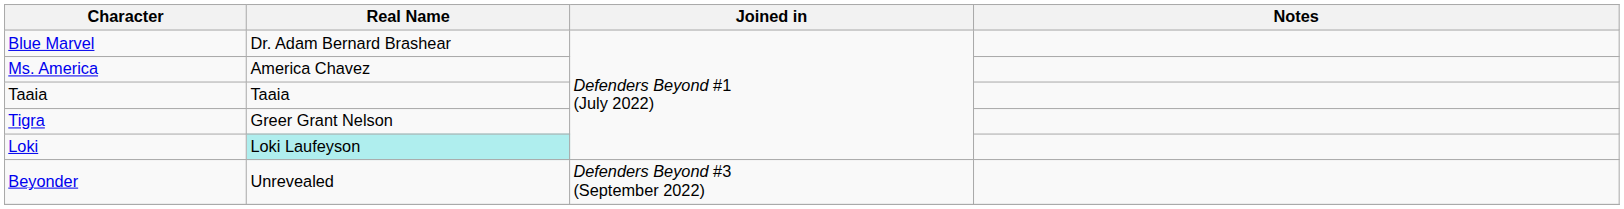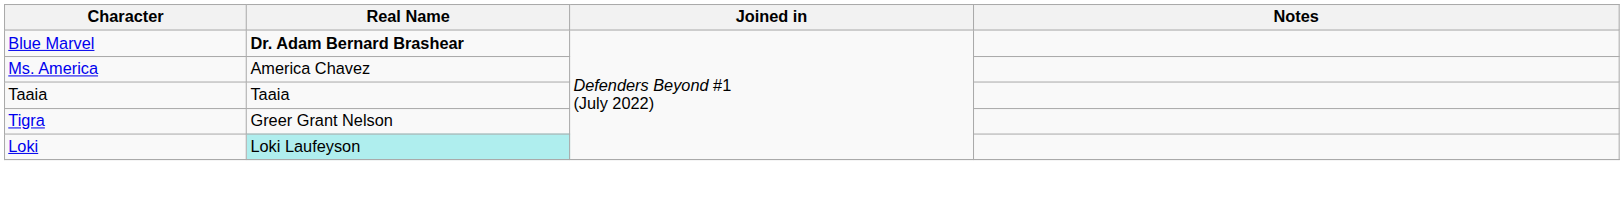Blue Marvel | Real Name: normal -> bold
- row: Beyonder | Unrevealed | Defenders Beyond #3 (September 2022)
